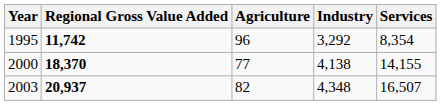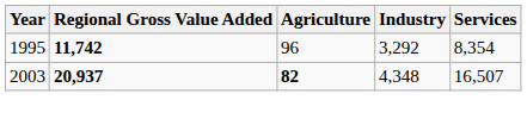- row: 2000 | 18,370 | 77 | 4,138 | 14,155
2003 | Agriculture: normal -> bold
